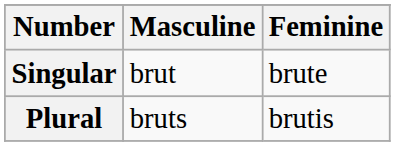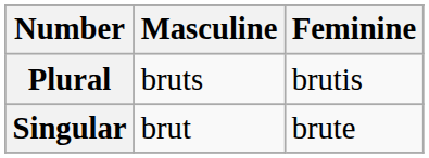rows swapped: Singular <-> Plural
